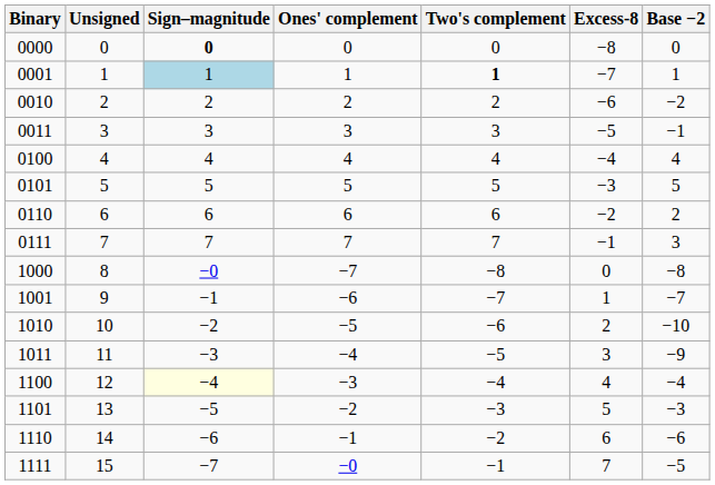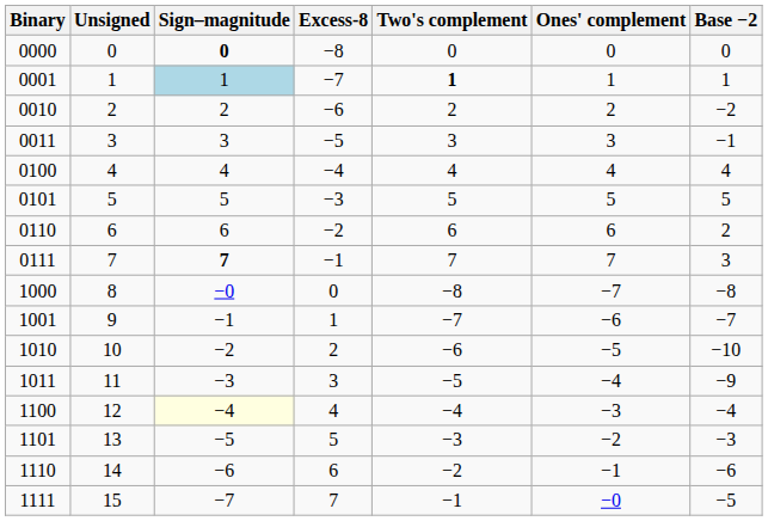columns swapped: Ones' complement <-> Excess-8
0111 | Sign–magnitude: normal -> bold
